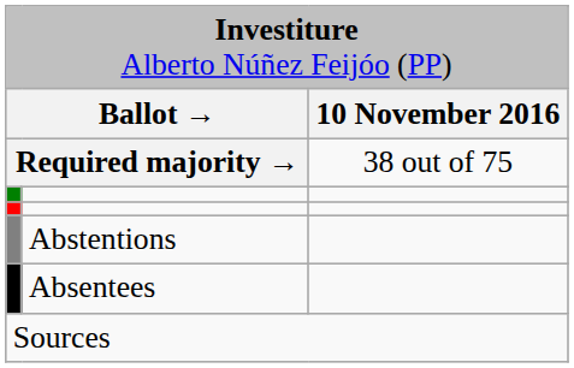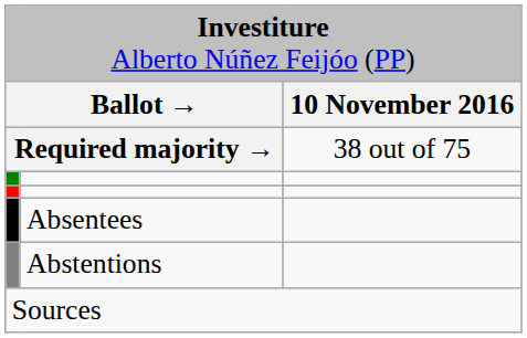rows swapped: Abstentions <-> Absentees
